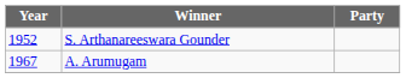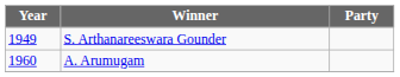S. Arthanareeswara Gounder | Year: 1952 -> 1949
A. Arumugam | Year: 1967 -> 1960
